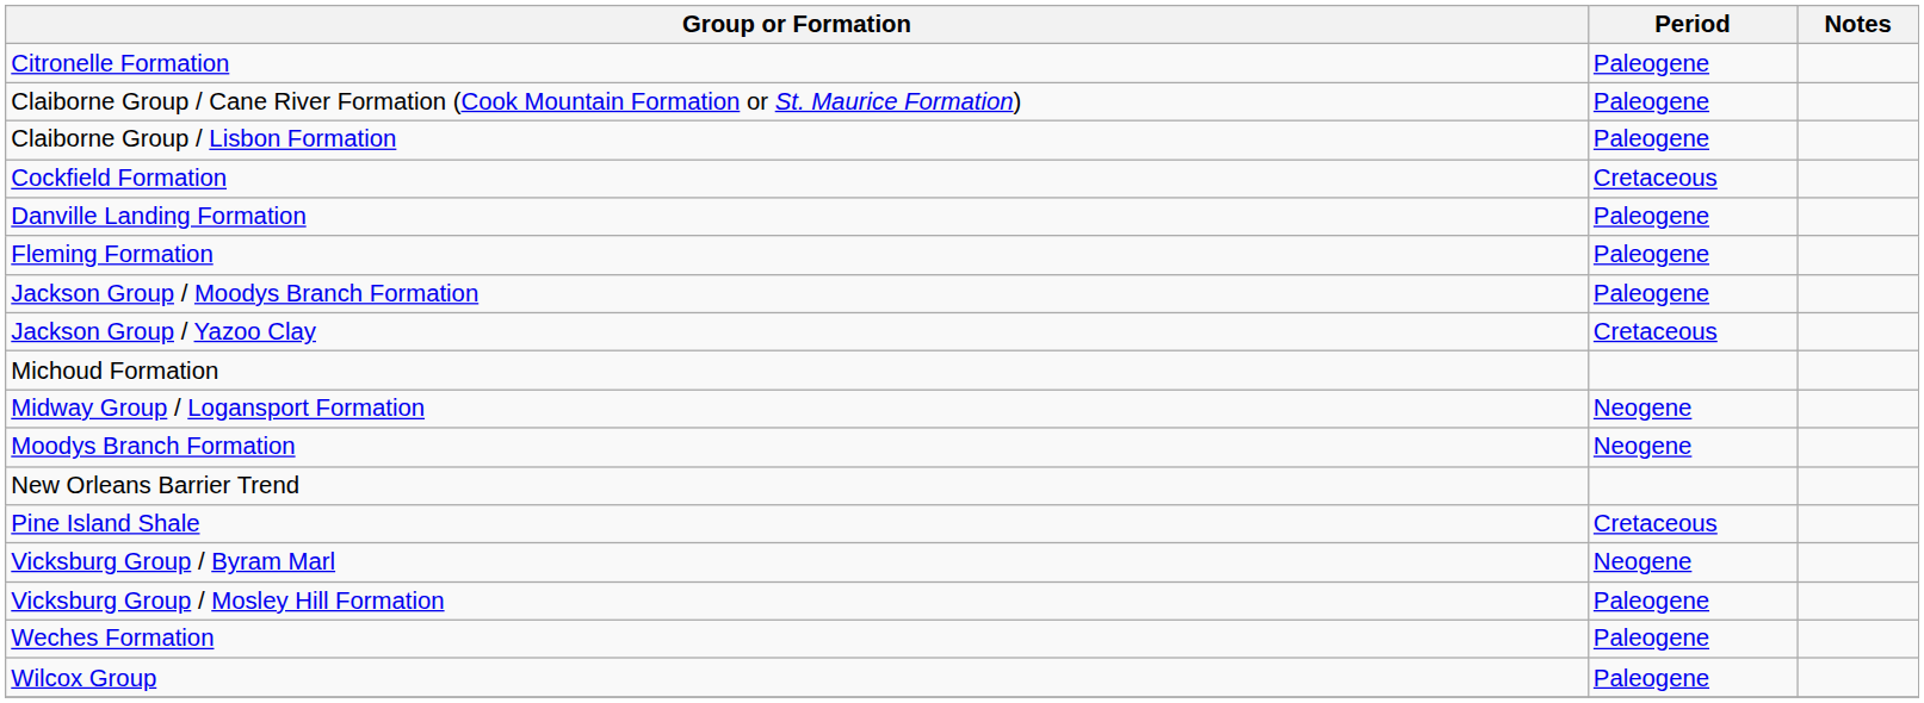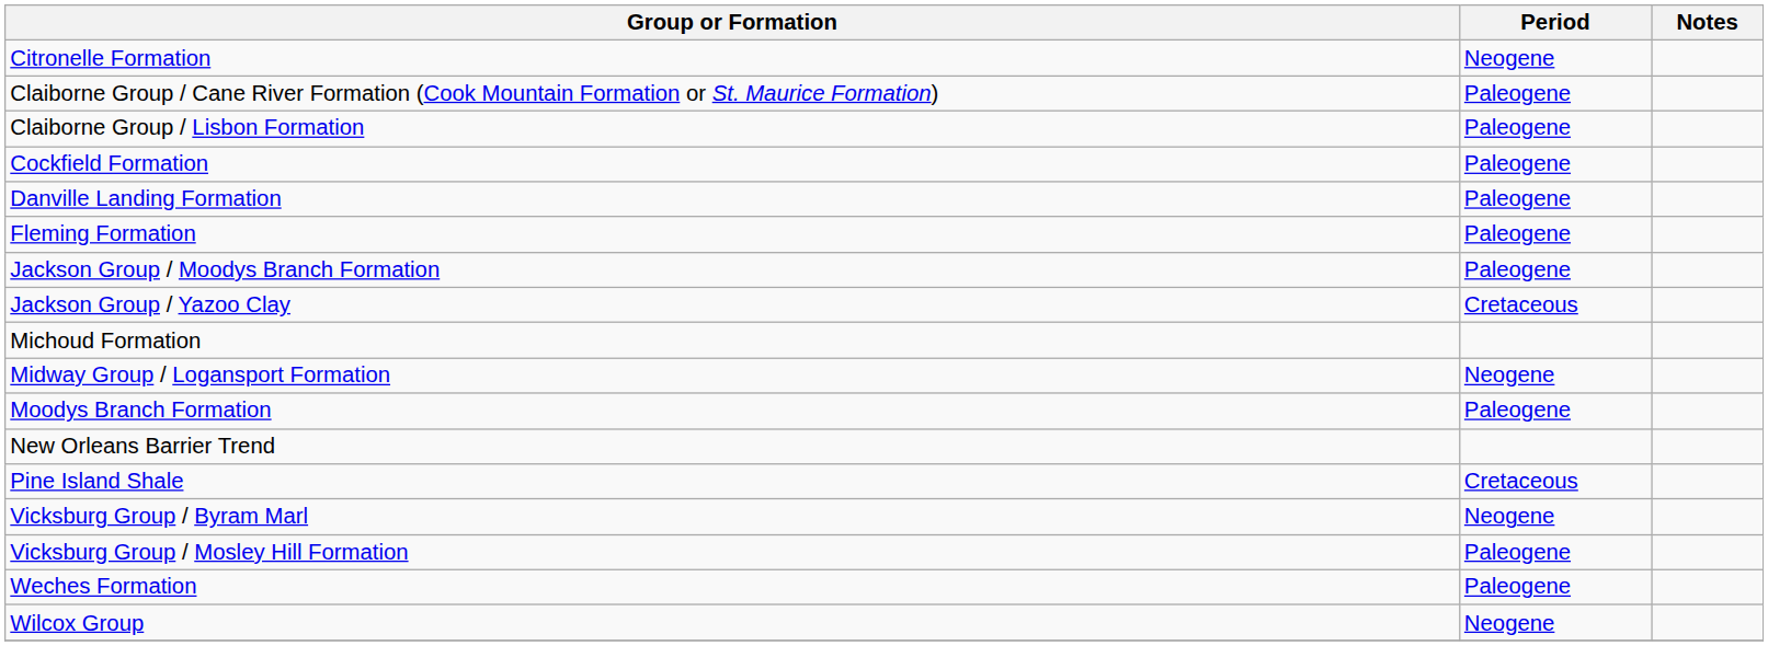Citronelle Formation | Period: Paleogene -> Neogene
Cockfield Formation | Period: Cretaceous -> Paleogene
Moodys Branch Formation | Period: Neogene -> Paleogene
Wilcox Group | Period: Paleogene -> Neogene
